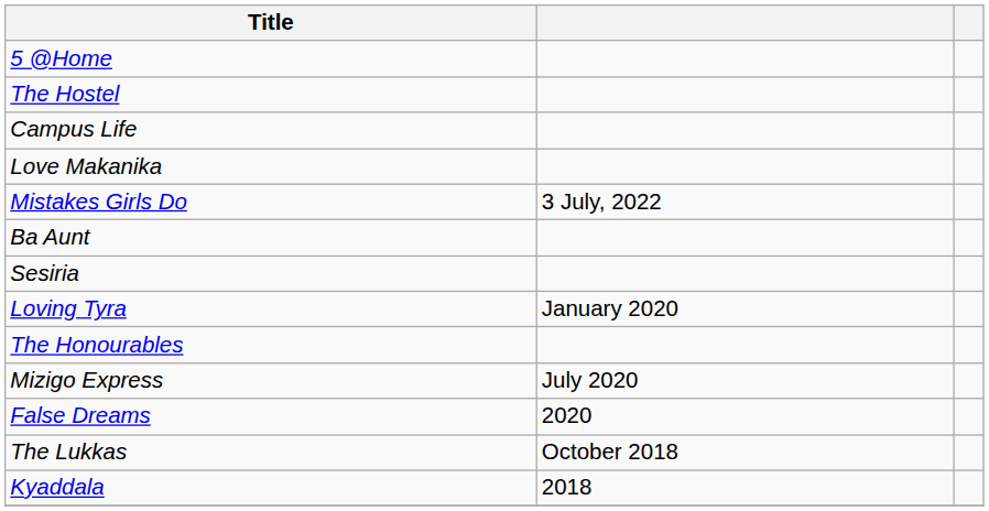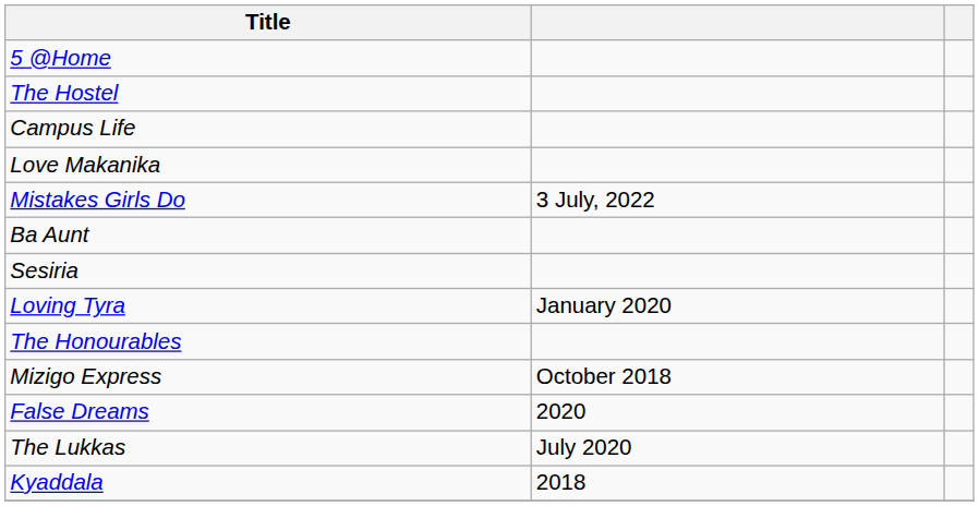Mizigo Express | column 2: July 2020 -> October 2018
The Lukkas | column 2: October 2018 -> July 2020
